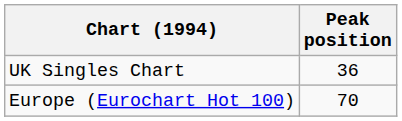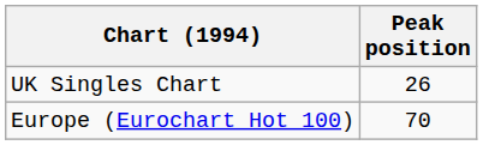UK Singles Chart | Peak position: 36 -> 26
